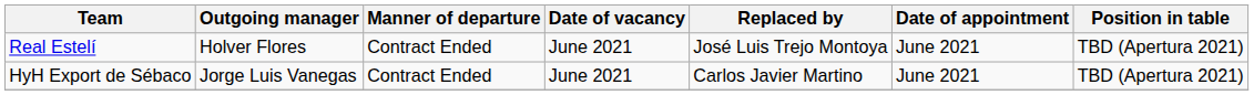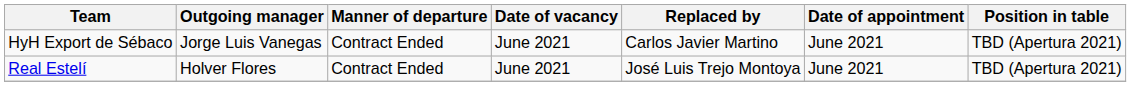rows swapped: Real Estelí <-> HyH Export de Sébaco
